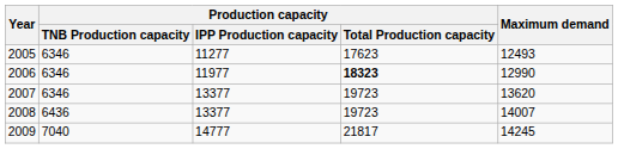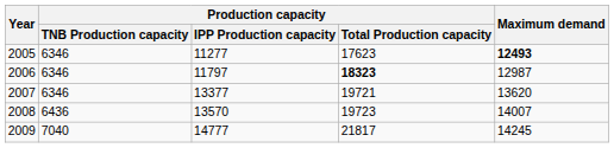2005 | Maximum demand: normal -> bold
2006 | Production capacity / IPP Production capacity: 11977 -> 11797
2006 | Maximum demand: 12990 -> 12987
2007 | Production capacity / Total Production capacity: 19723 -> 19721
2008 | Production capacity / IPP Production capacity: 13377 -> 13570
